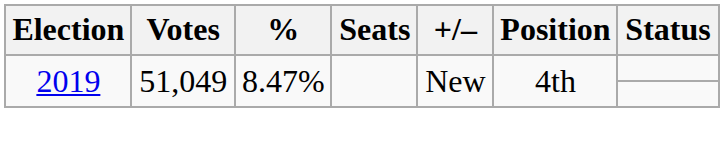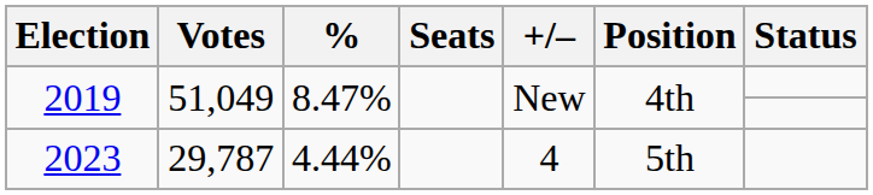+ row: 2023 | 29,787 | 4.44% | 4 | 5th
